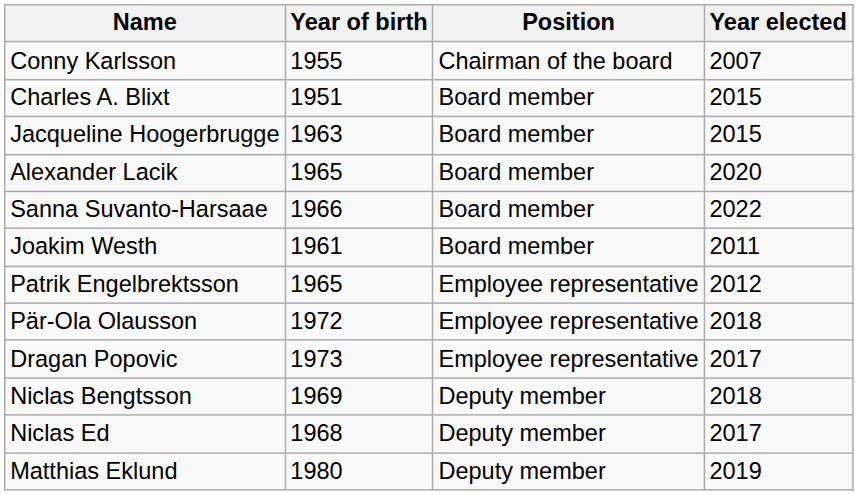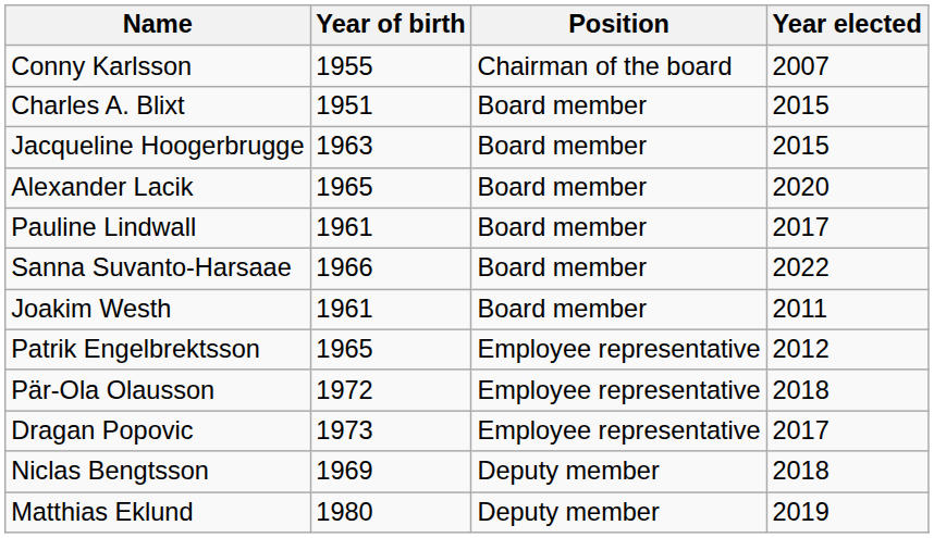+ row: Pauline Lindwall | 1961 | Board member | 2017
- row: Niclas Ed | 1968 | Deputy member | 2017
